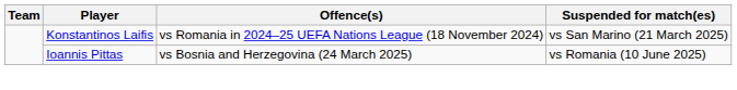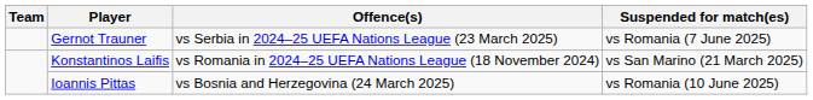+ row: Gernot Trauner | vs Serbia in 2024–25 UEFA Nations League (23 March 2025) | vs Romania (7 June 2025)
